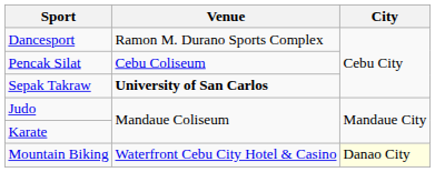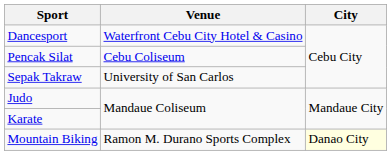Dancesport | Venue: Ramon M. Durano Sports Complex -> Waterfront Cebu City Hotel & Casino
Sepak Takraw | Venue: bold -> normal
Mountain Biking | Venue: Waterfront Cebu City Hotel & Casino -> Ramon M. Durano Sports Complex
